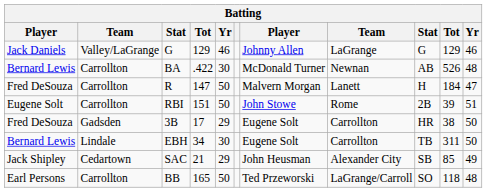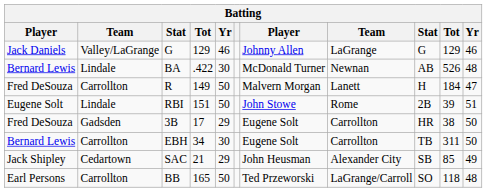BA | column 2: Carrollton -> Lindale
R | column 4: 147 -> 149
RBI | column 2: Carrollton -> Lindale
EBH | column 2: Lindale -> Carrollton
